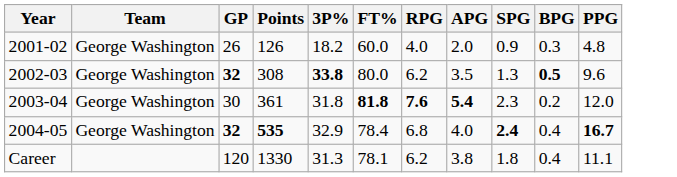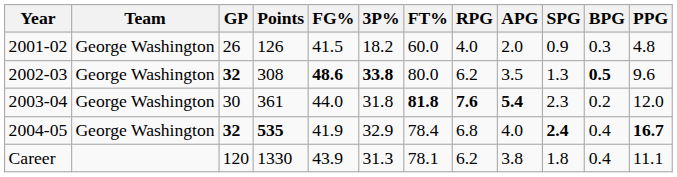+ column: FG% | 41.5 | 48.6 | 44.0 | 41.9 | 43.9
